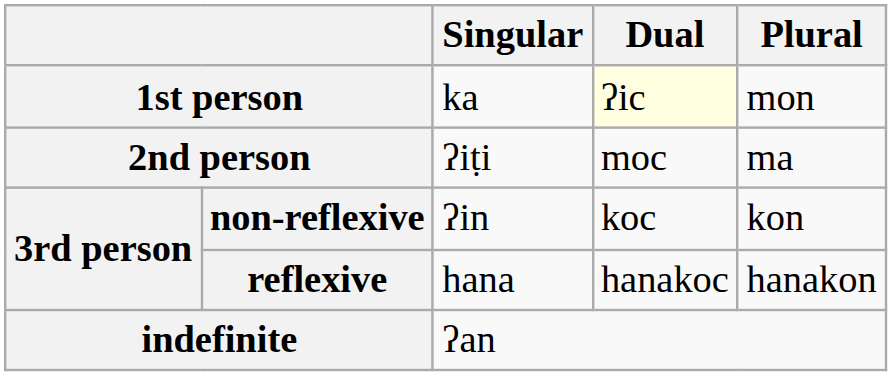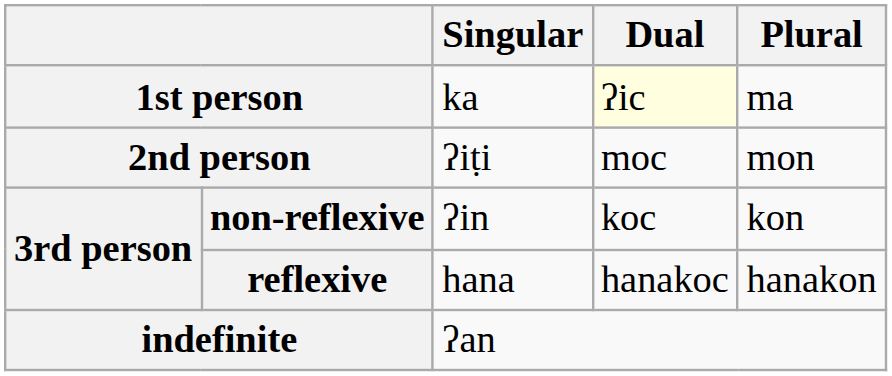1st person | Plural: mon -> ma
2nd person | Plural: ma -> mon
